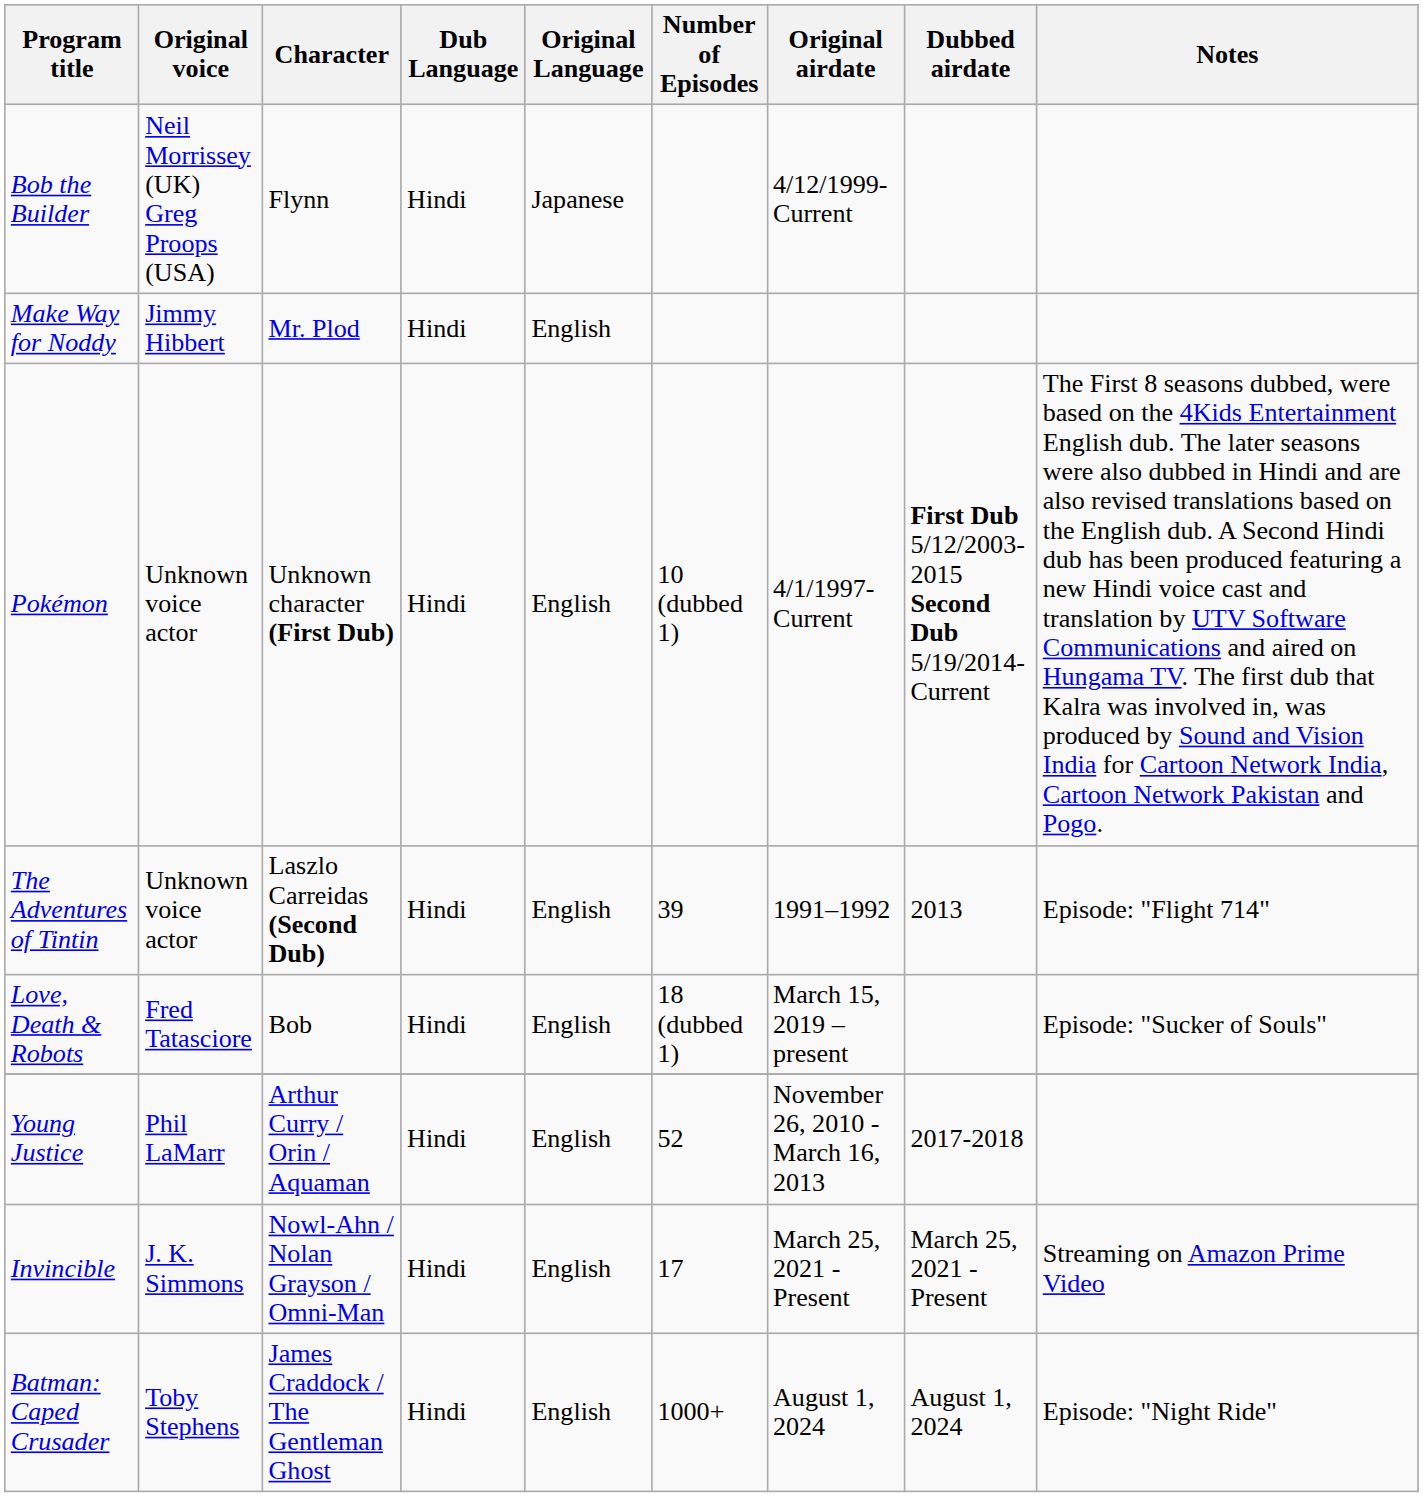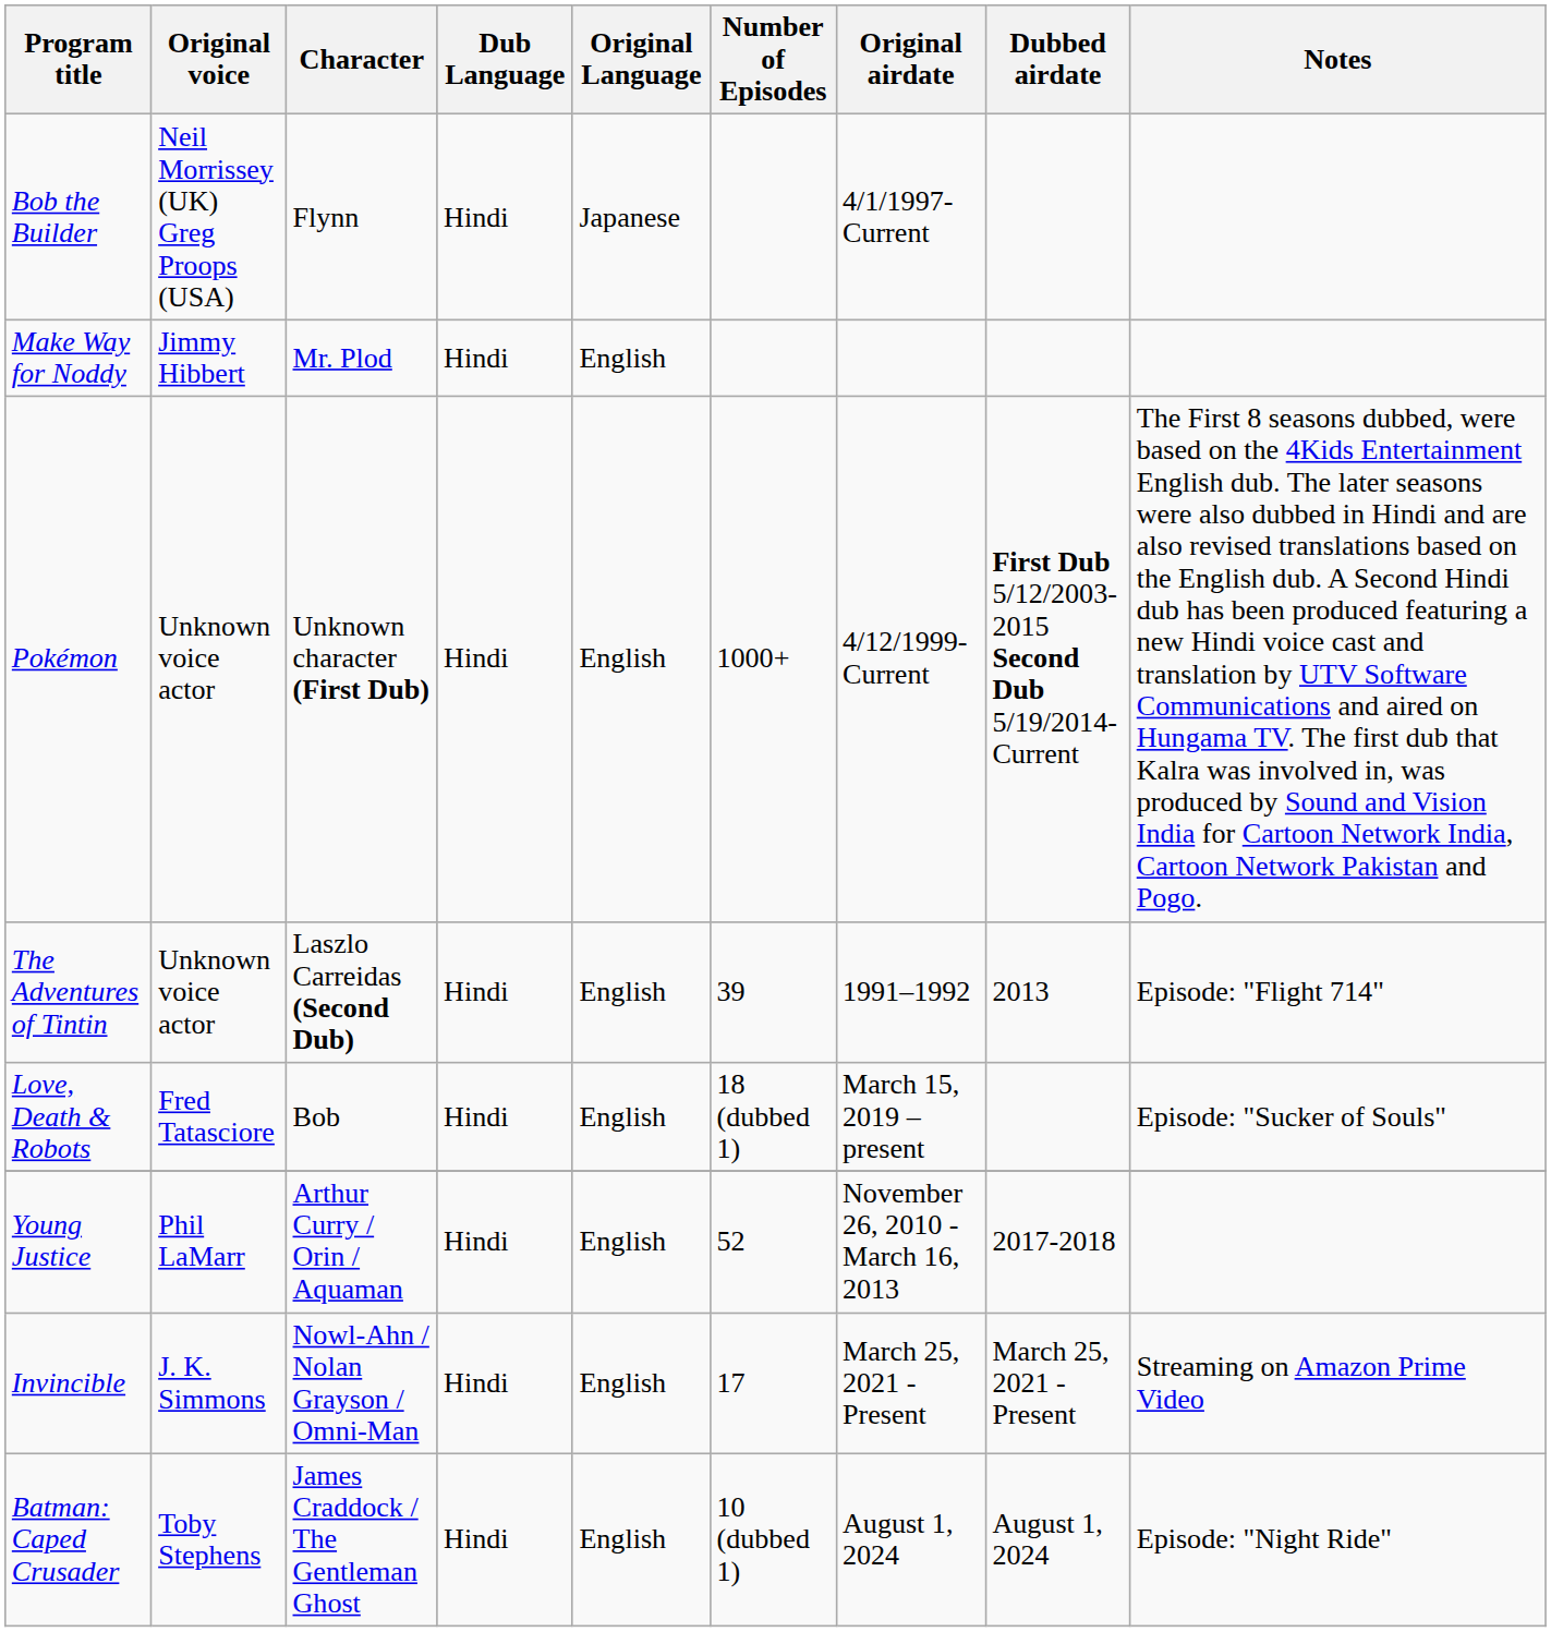Bob the Builder | Original airdate: 4/12/1999- Current -> 4/1/1997-Current
Pokémon | Number of Episodes: 10 (dubbed 1) -> 1000+
Pokémon | Original airdate: 4/1/1997-Current -> 4/12/1999- Current
Batman: Caped Crusader | Number of Episodes: 1000+ -> 10 (dubbed 1)
